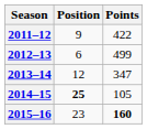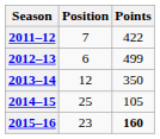2011–12 | Position: 9 -> 7
2013–14 | Points: 347 -> 350
2014–15 | Position: bold -> normal
